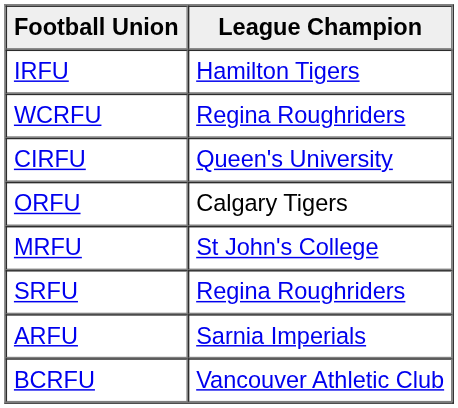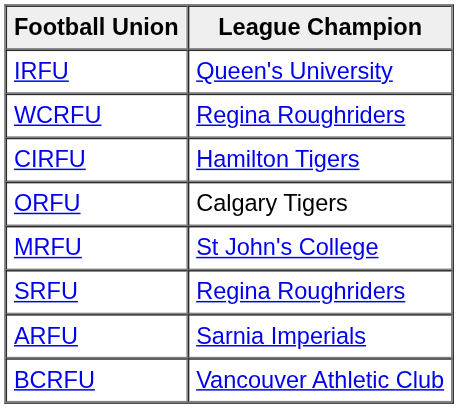IRFU | League Champion: Hamilton Tigers -> Queen's University
CIRFU | League Champion: Queen's University -> Hamilton Tigers
